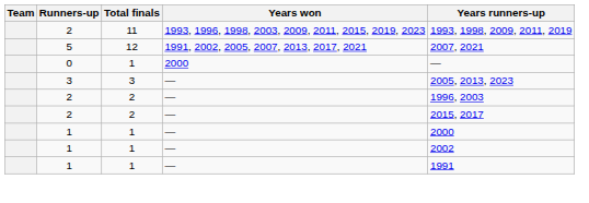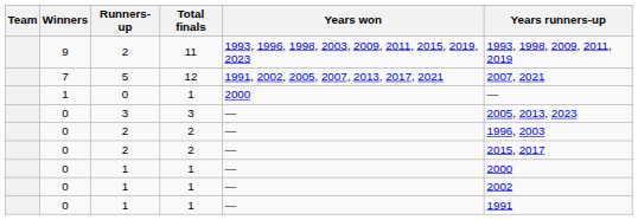+ column: Winners | 9 | 7 | 1 | 0 | 0 | 0 | 0 | 0 | 0
